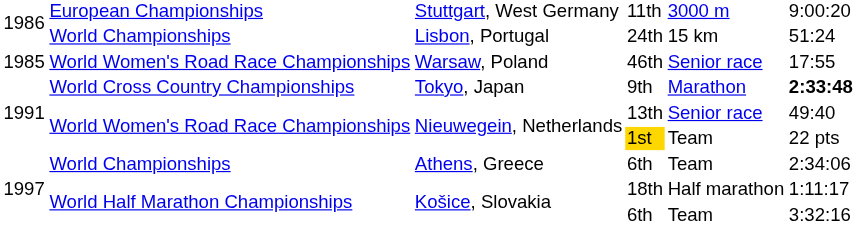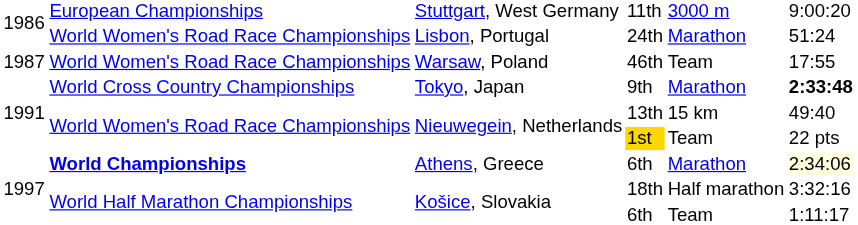24th | column 2: World Championships -> World Women's Road Race Championships
24th | column 5: 15 km -> Marathon
46th | column 1: 1985 -> 1987
46th | column 5: Senior race -> Team
13th | column 5: Senior race -> 15 km
Athens, Greece / 6th | column 2: normal -> bold
Athens, Greece / 6th | column 5: Team -> Marathon
Athens, Greece / 6th | column 6: no background -> lightyellow background
18th | column 6: 1:11:17 -> 3:32:16
Košice, Slovakia / 6th | column 6: 3:32:16 -> 1:11:17
